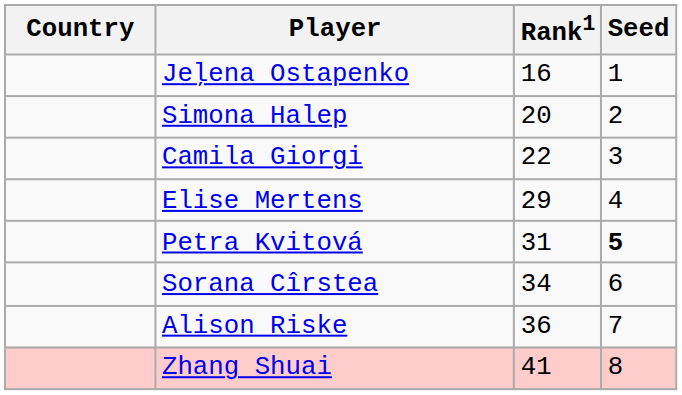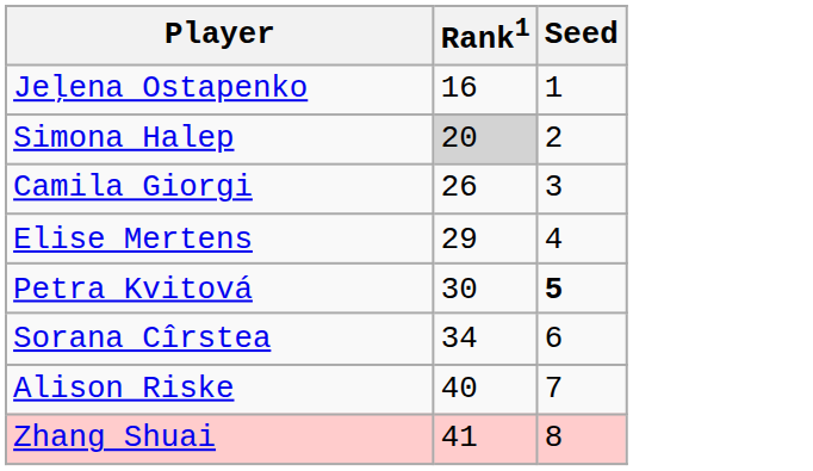- column: Country
Simona Halep | Rank1: no background -> lightgrey background
Camila Giorgi | Rank1: 22 -> 26
Petra Kvitová | Rank1: 31 -> 30
Alison Riske | Rank1: 36 -> 40
